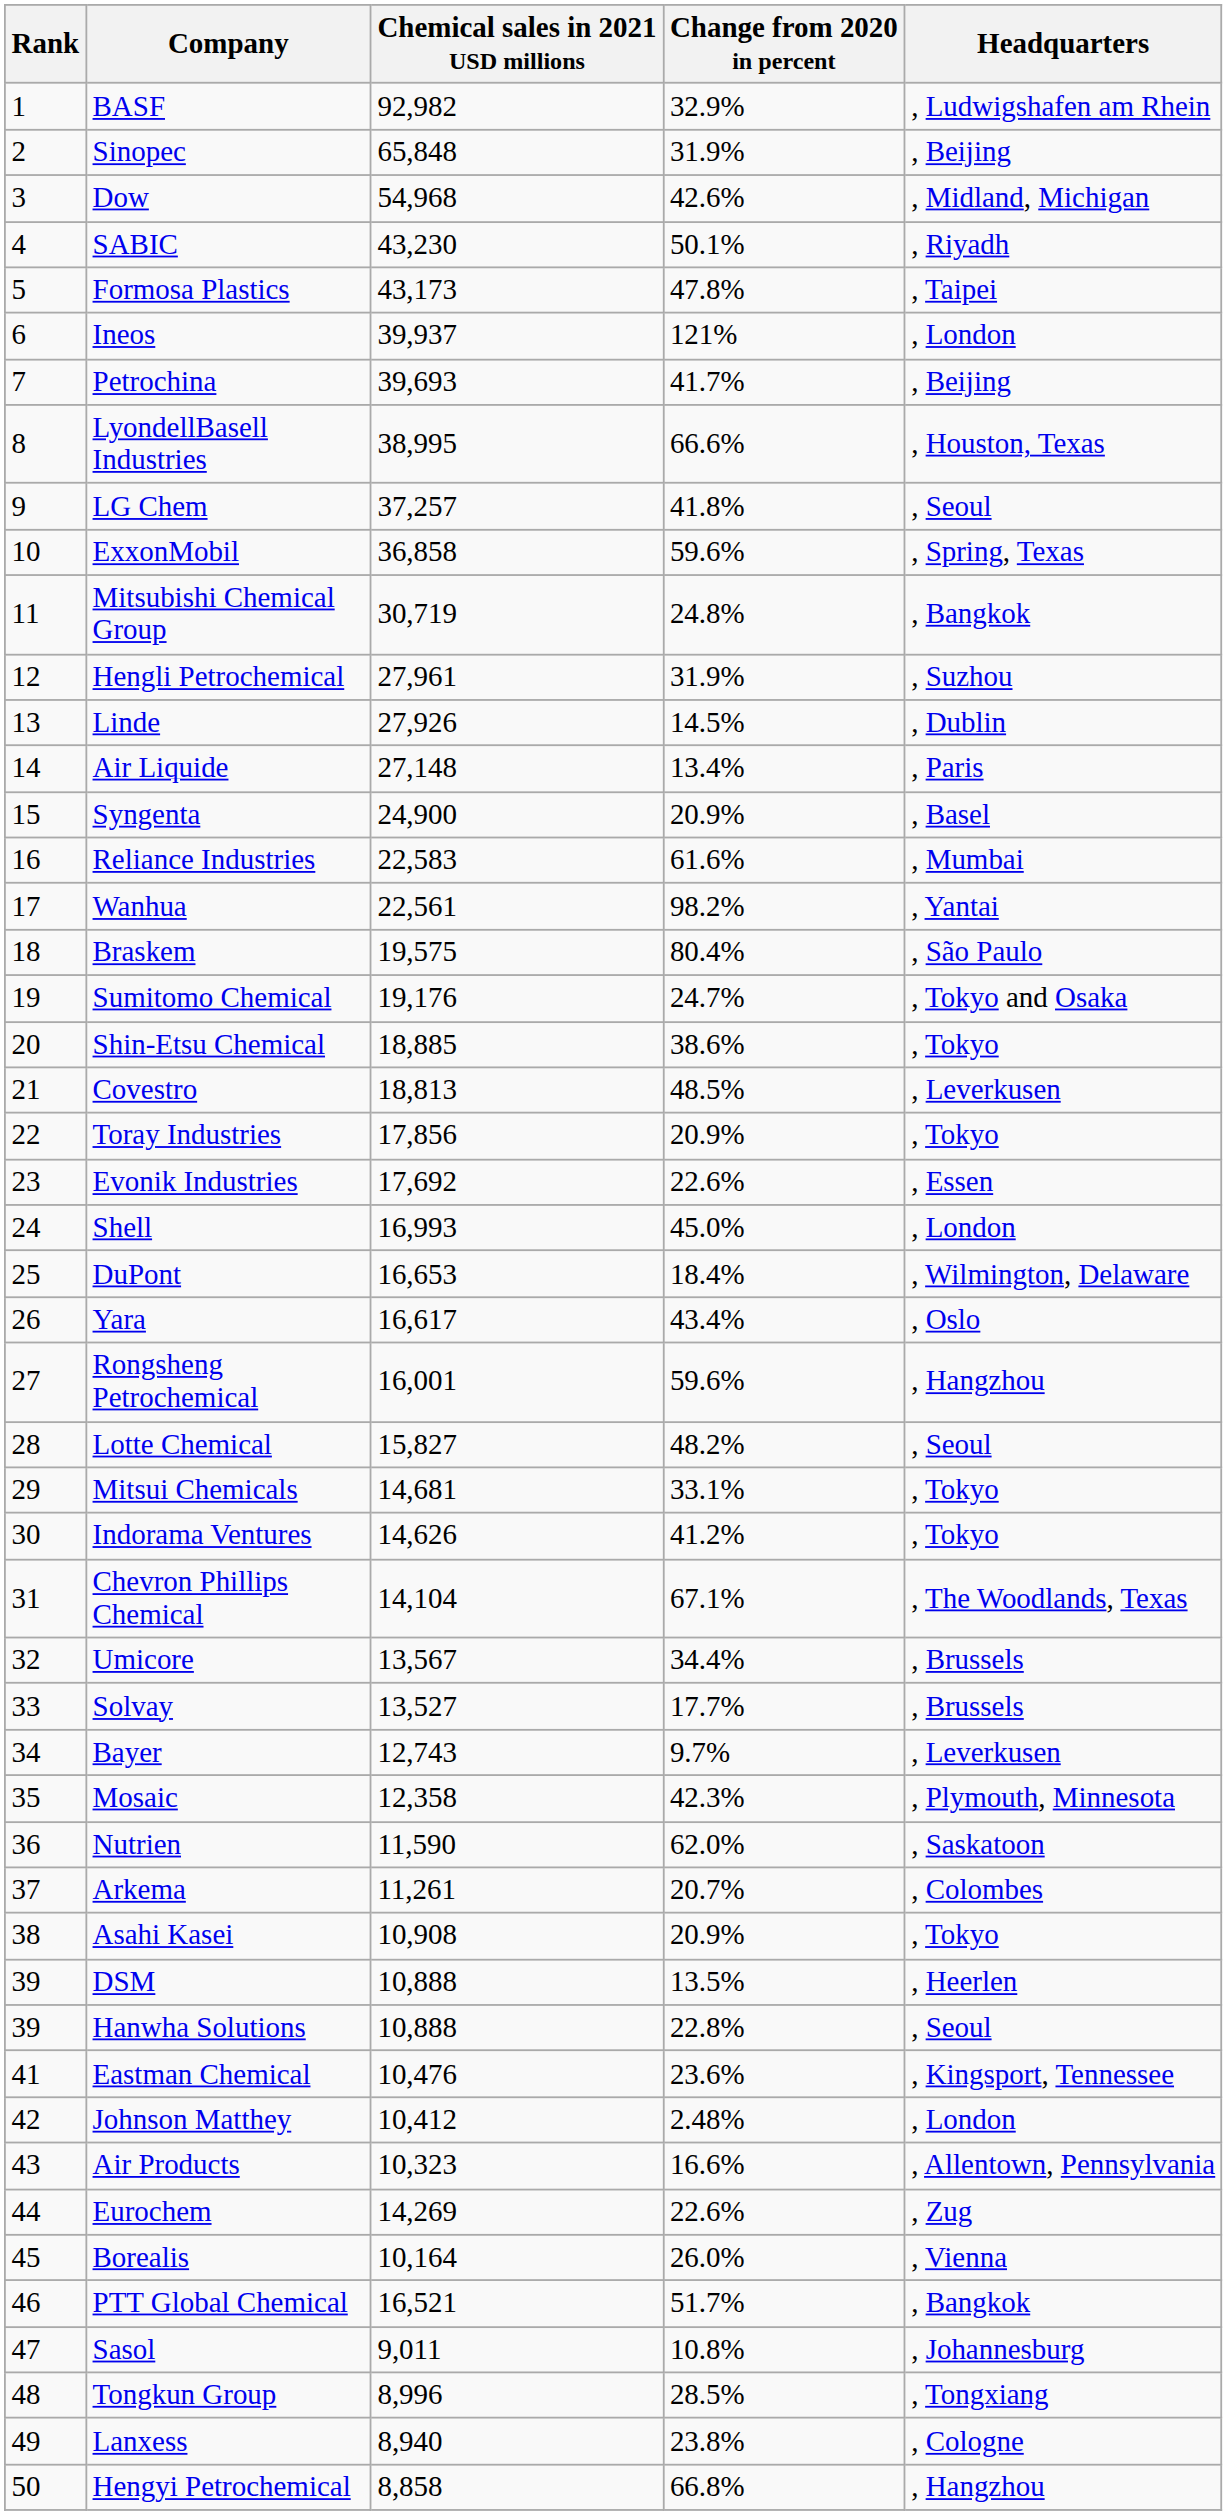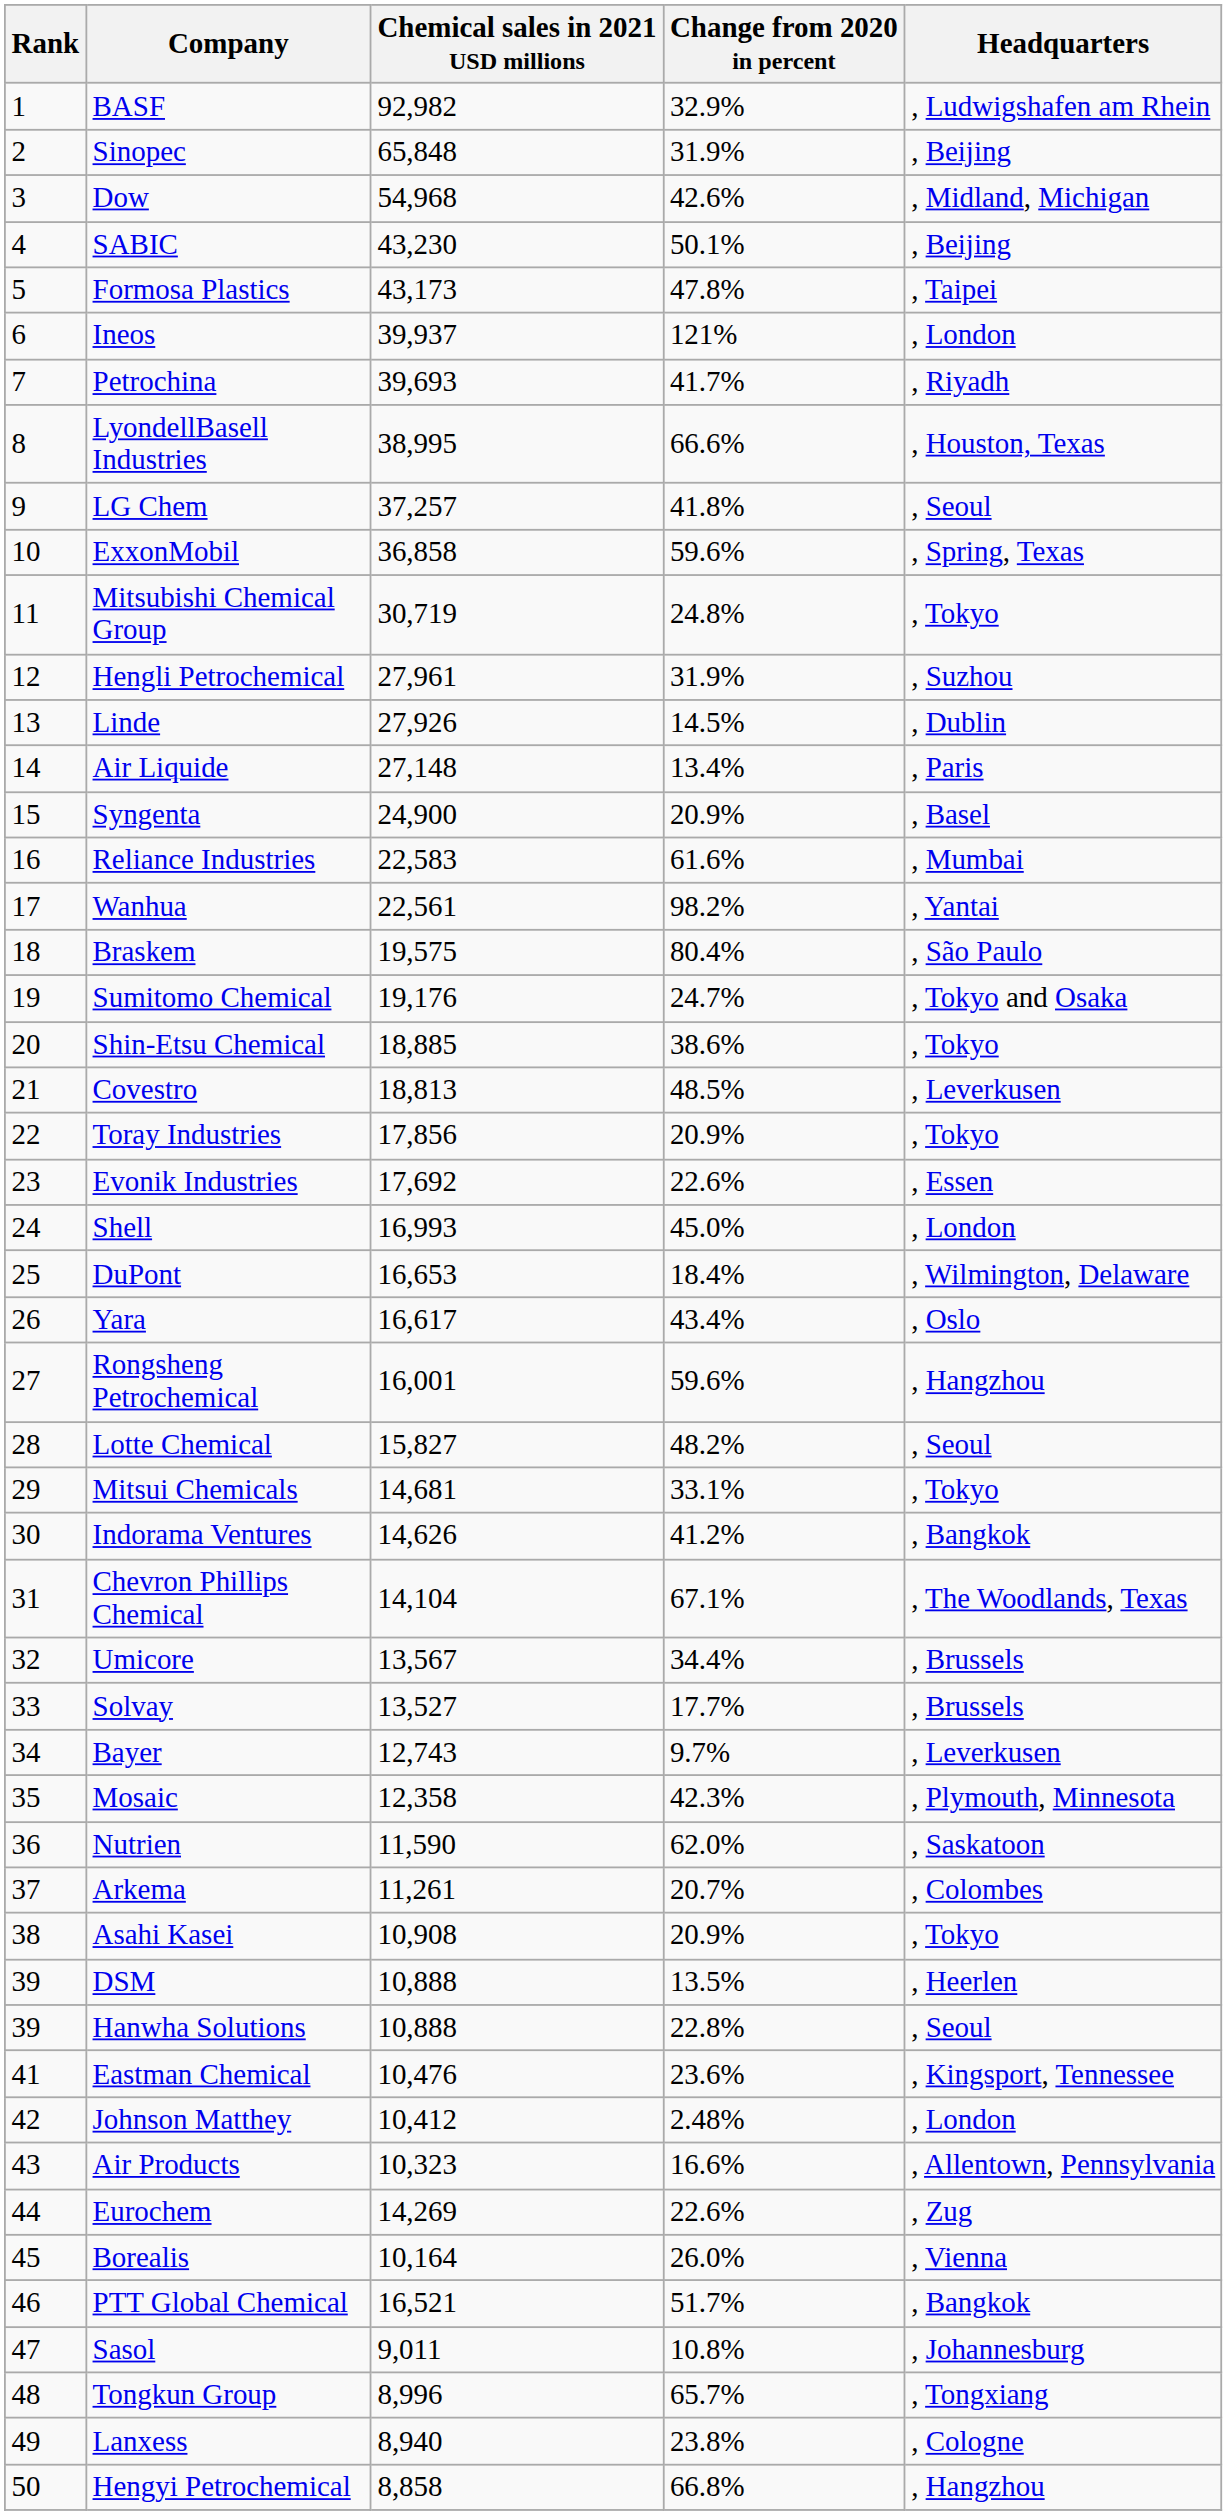SABIC | Headquarters: , Riyadh -> , Beijing
Petrochina | Headquarters: , Beijing -> , Riyadh
Mitsubishi Chemical Group | Headquarters: , Bangkok -> , Tokyo
Indorama Ventures | Headquarters: , Tokyo -> , Bangkok
Tongkun Group | Change from 2020 in percent: 28.5% -> 65.7%
